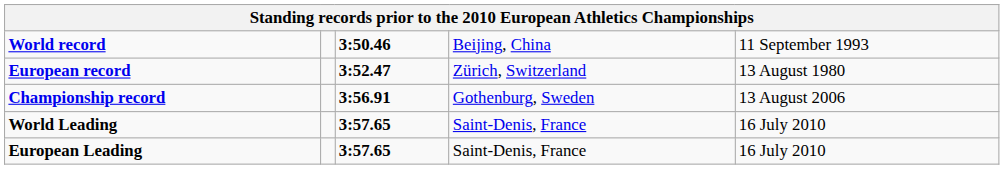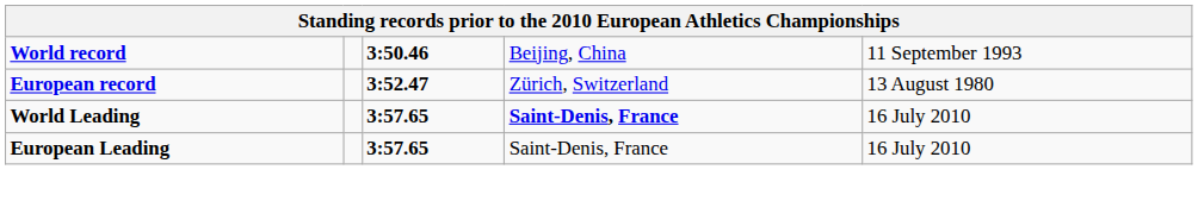- row: Championship record | 3:56.91 | Gothenburg, Sweden | 13 August 2006
World Leading | column 4: normal -> bold
